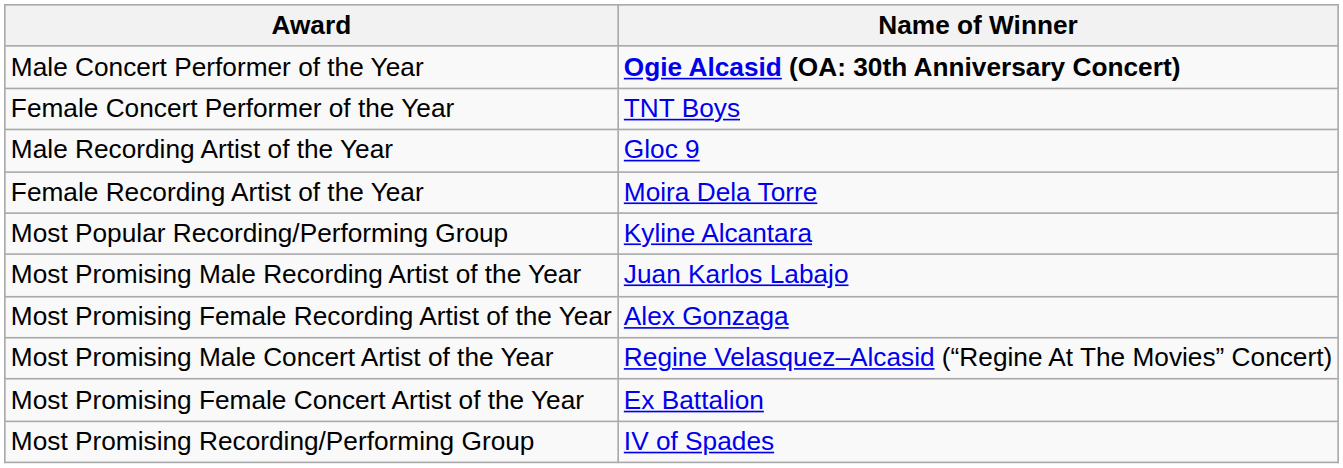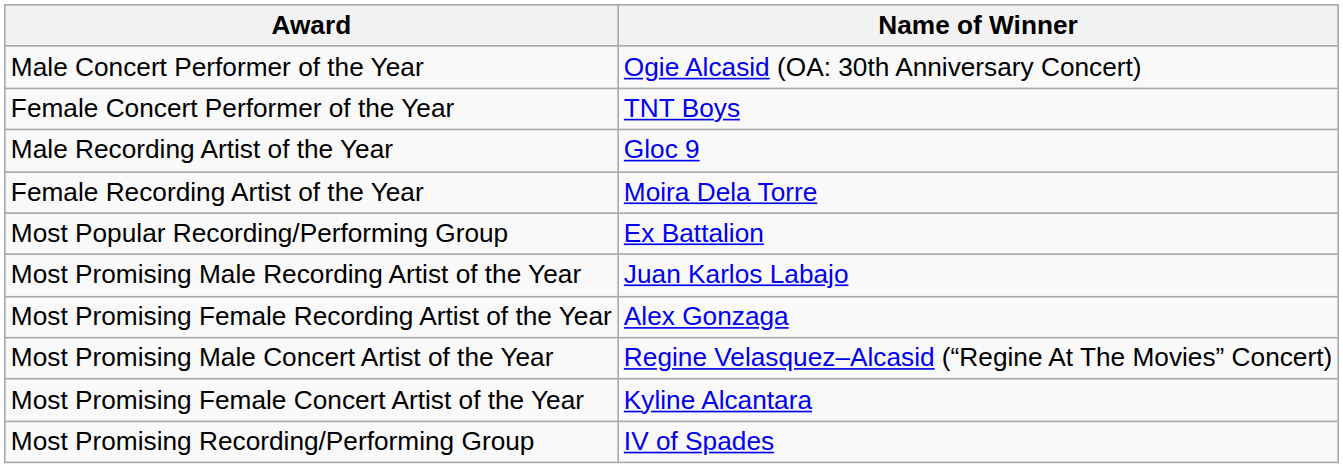Male Concert Performer of the Year | Name of Winner: bold -> normal
Most Popular Recording/Performing Group | Name of Winner: Kyline Alcantara -> Ex Battalion
Most Promising Female Concert Artist of the Year | Name of Winner: Ex Battalion -> Kyline Alcantara
